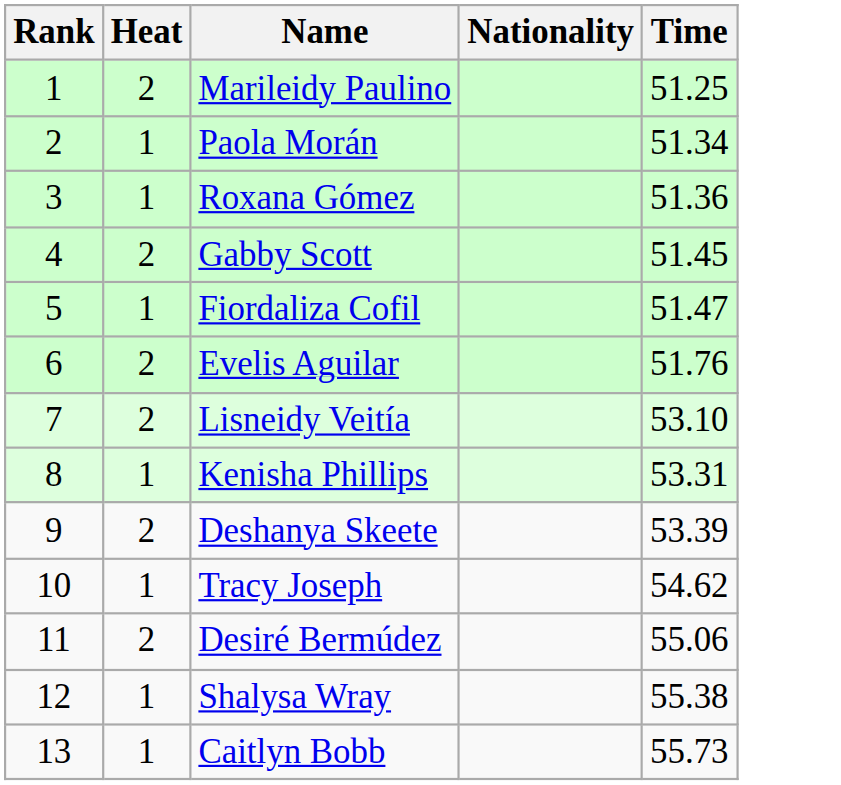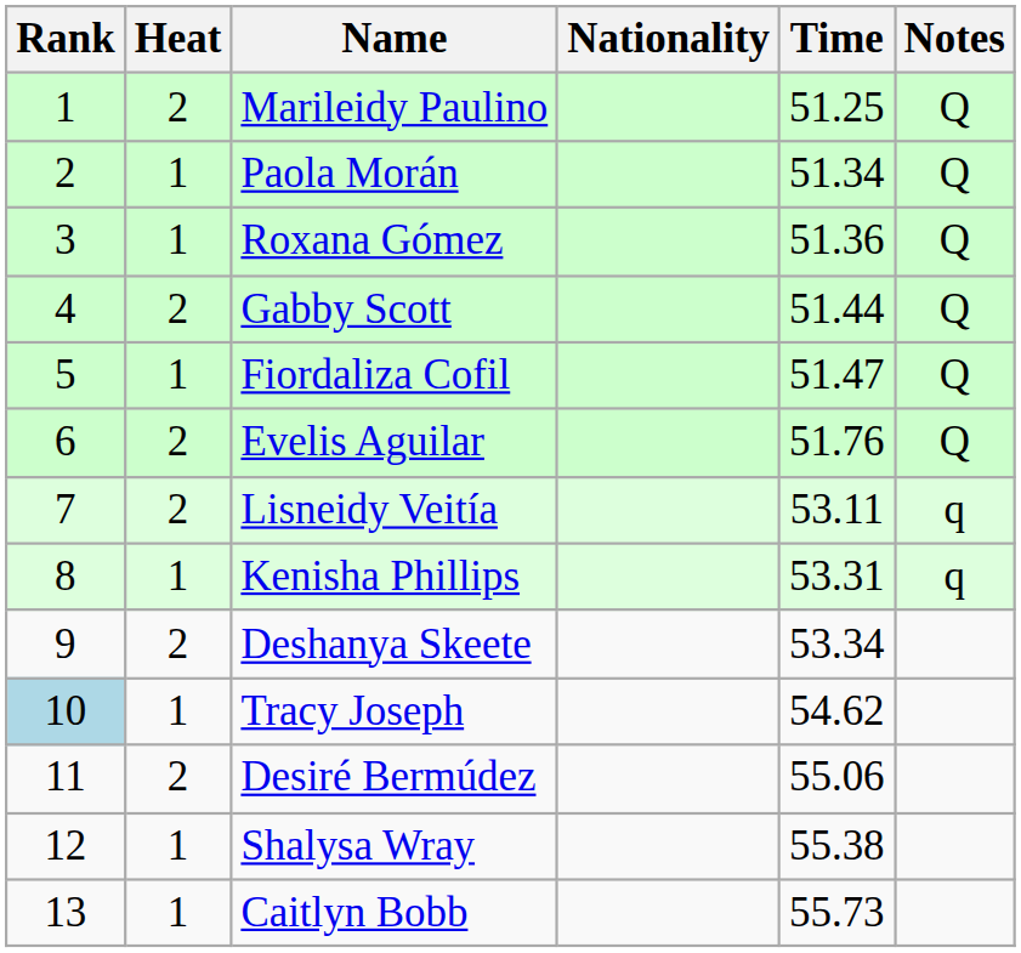+ column: Notes | Q | Q | Q | Q | Q | Q | q | q
Gabby Scott | Time: 51.45 -> 51.44
Lisneidy Veitía | Time: 53.10 -> 53.11
Deshanya Skeete | Time: 53.39 -> 53.34
Tracy Joseph | Rank: no background -> lightblue background
